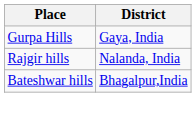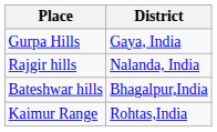+ row: Kaimur Range | Rohtas,India
